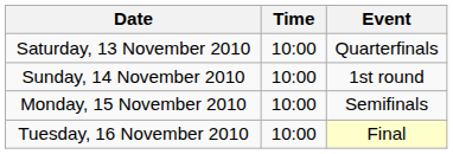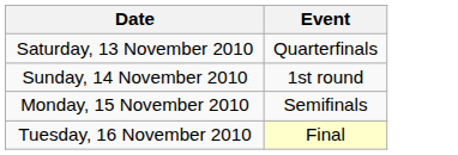- column: Time | 10:00 | 10:00 | 10:00 | 10:00
